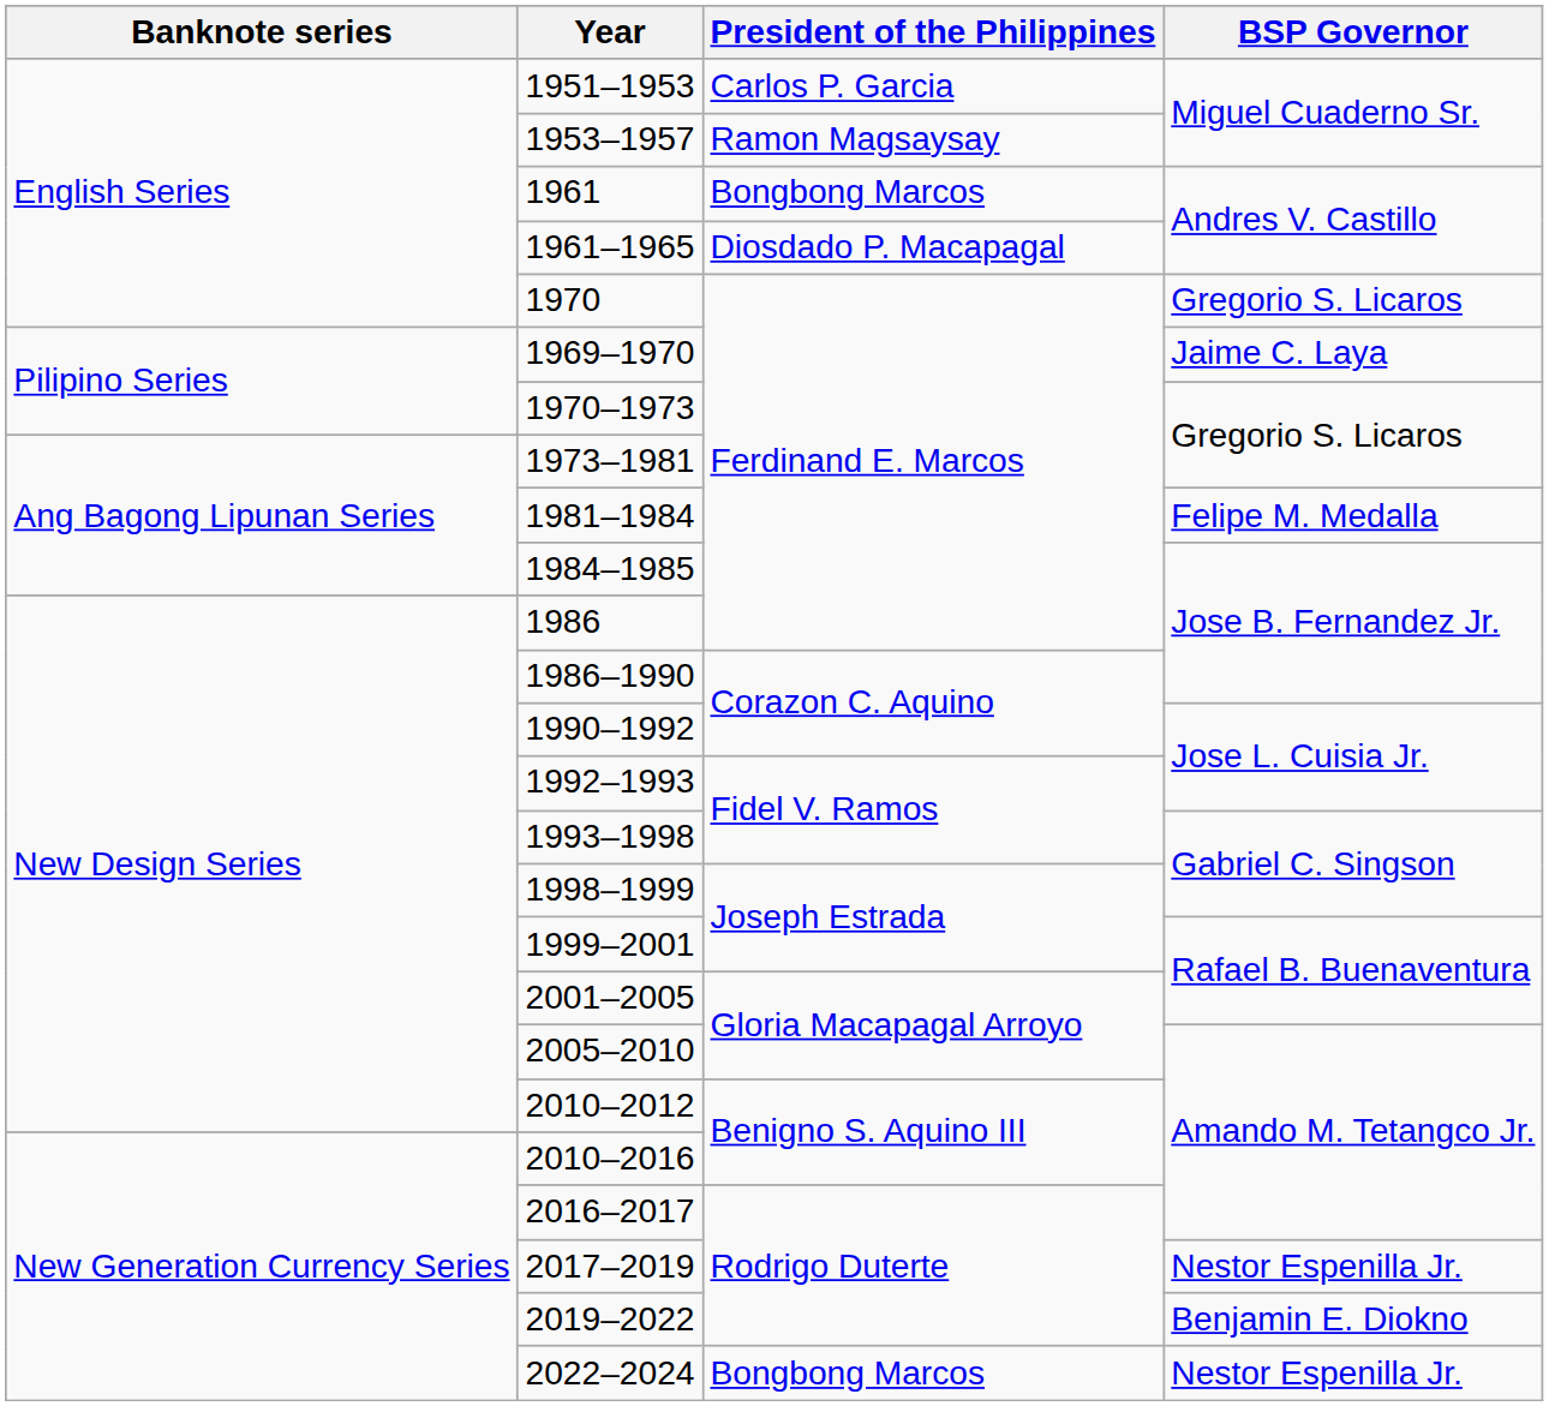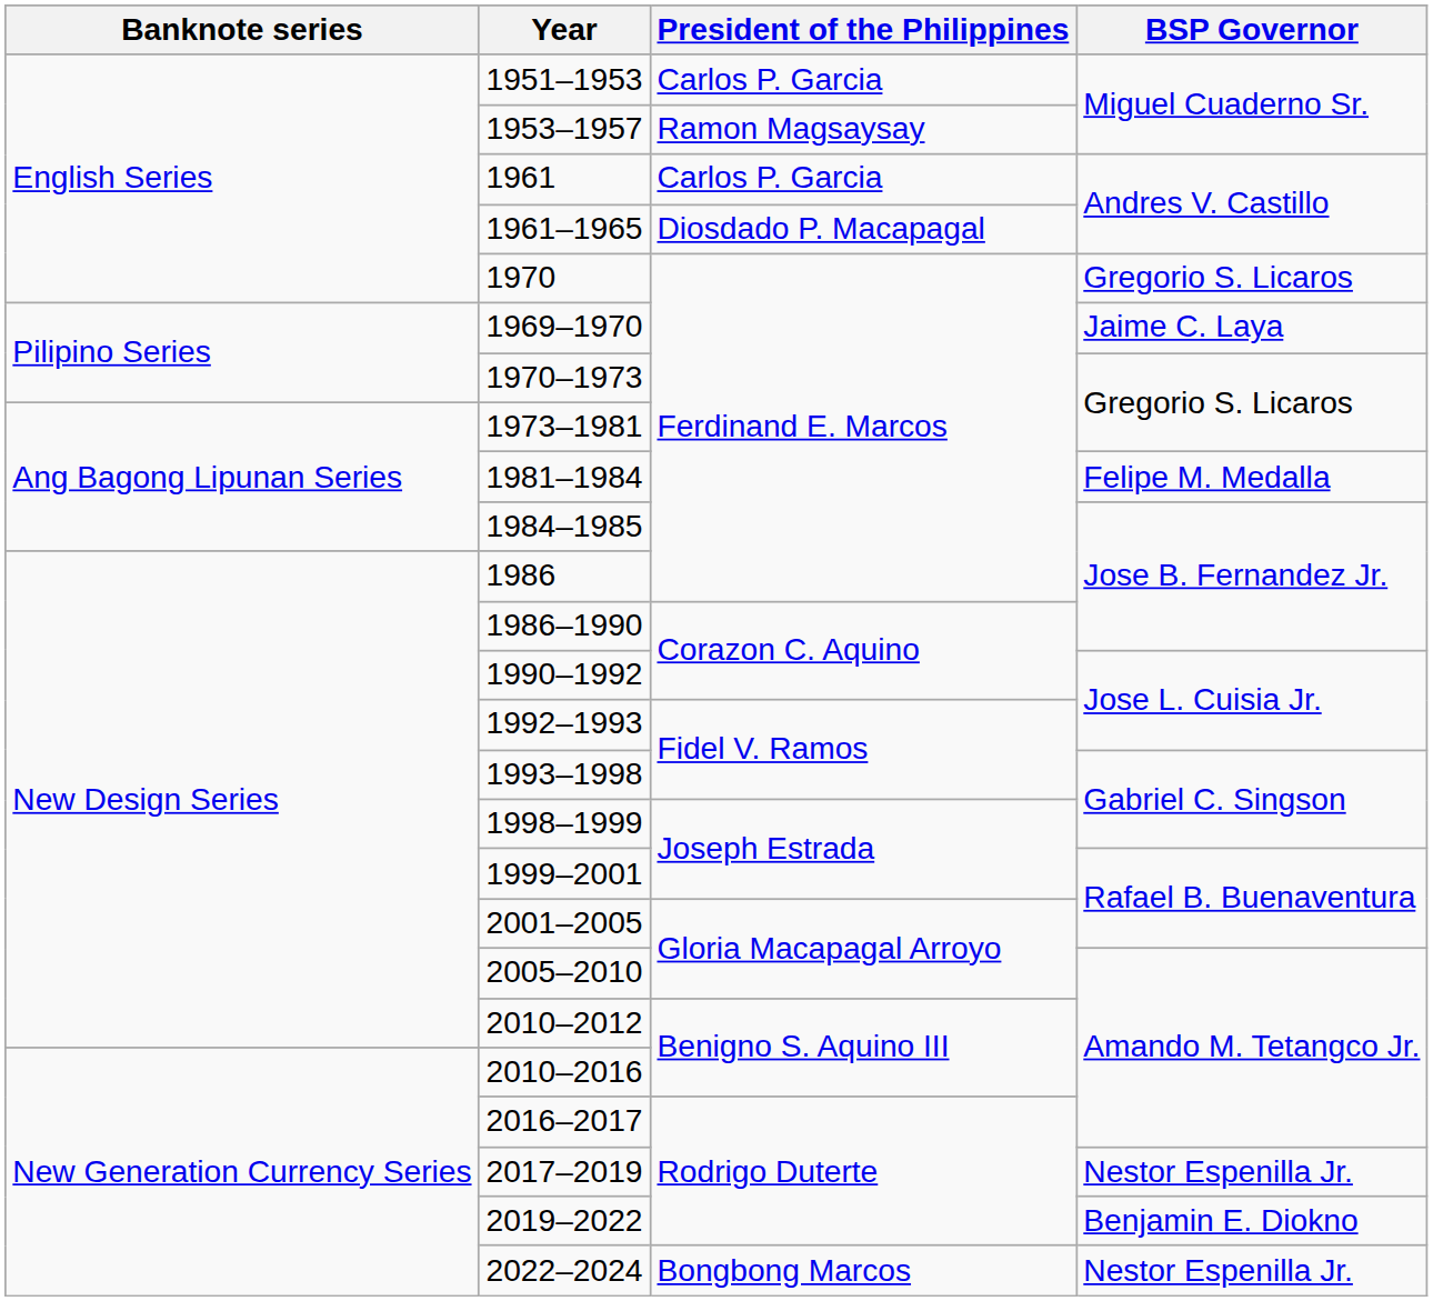1961 | President of the Philippines: Bongbong Marcos -> Carlos P. Garcia
